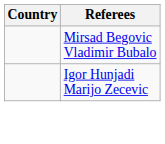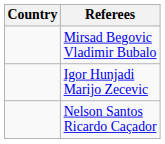+ row: Nelson Santos Ricardo Caçador
